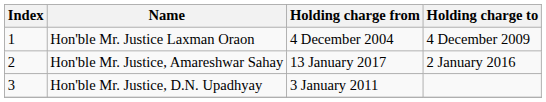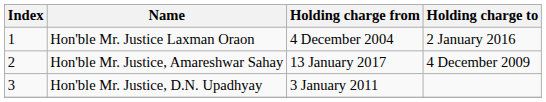Hon'ble Mr. Justice Laxman Oraon | Holding charge to: 4 December 2009 -> 2 January 2016
Hon'ble Mr. Justice, Amareshwar Sahay | Holding charge to: 2 January 2016 -> 4 December 2009
